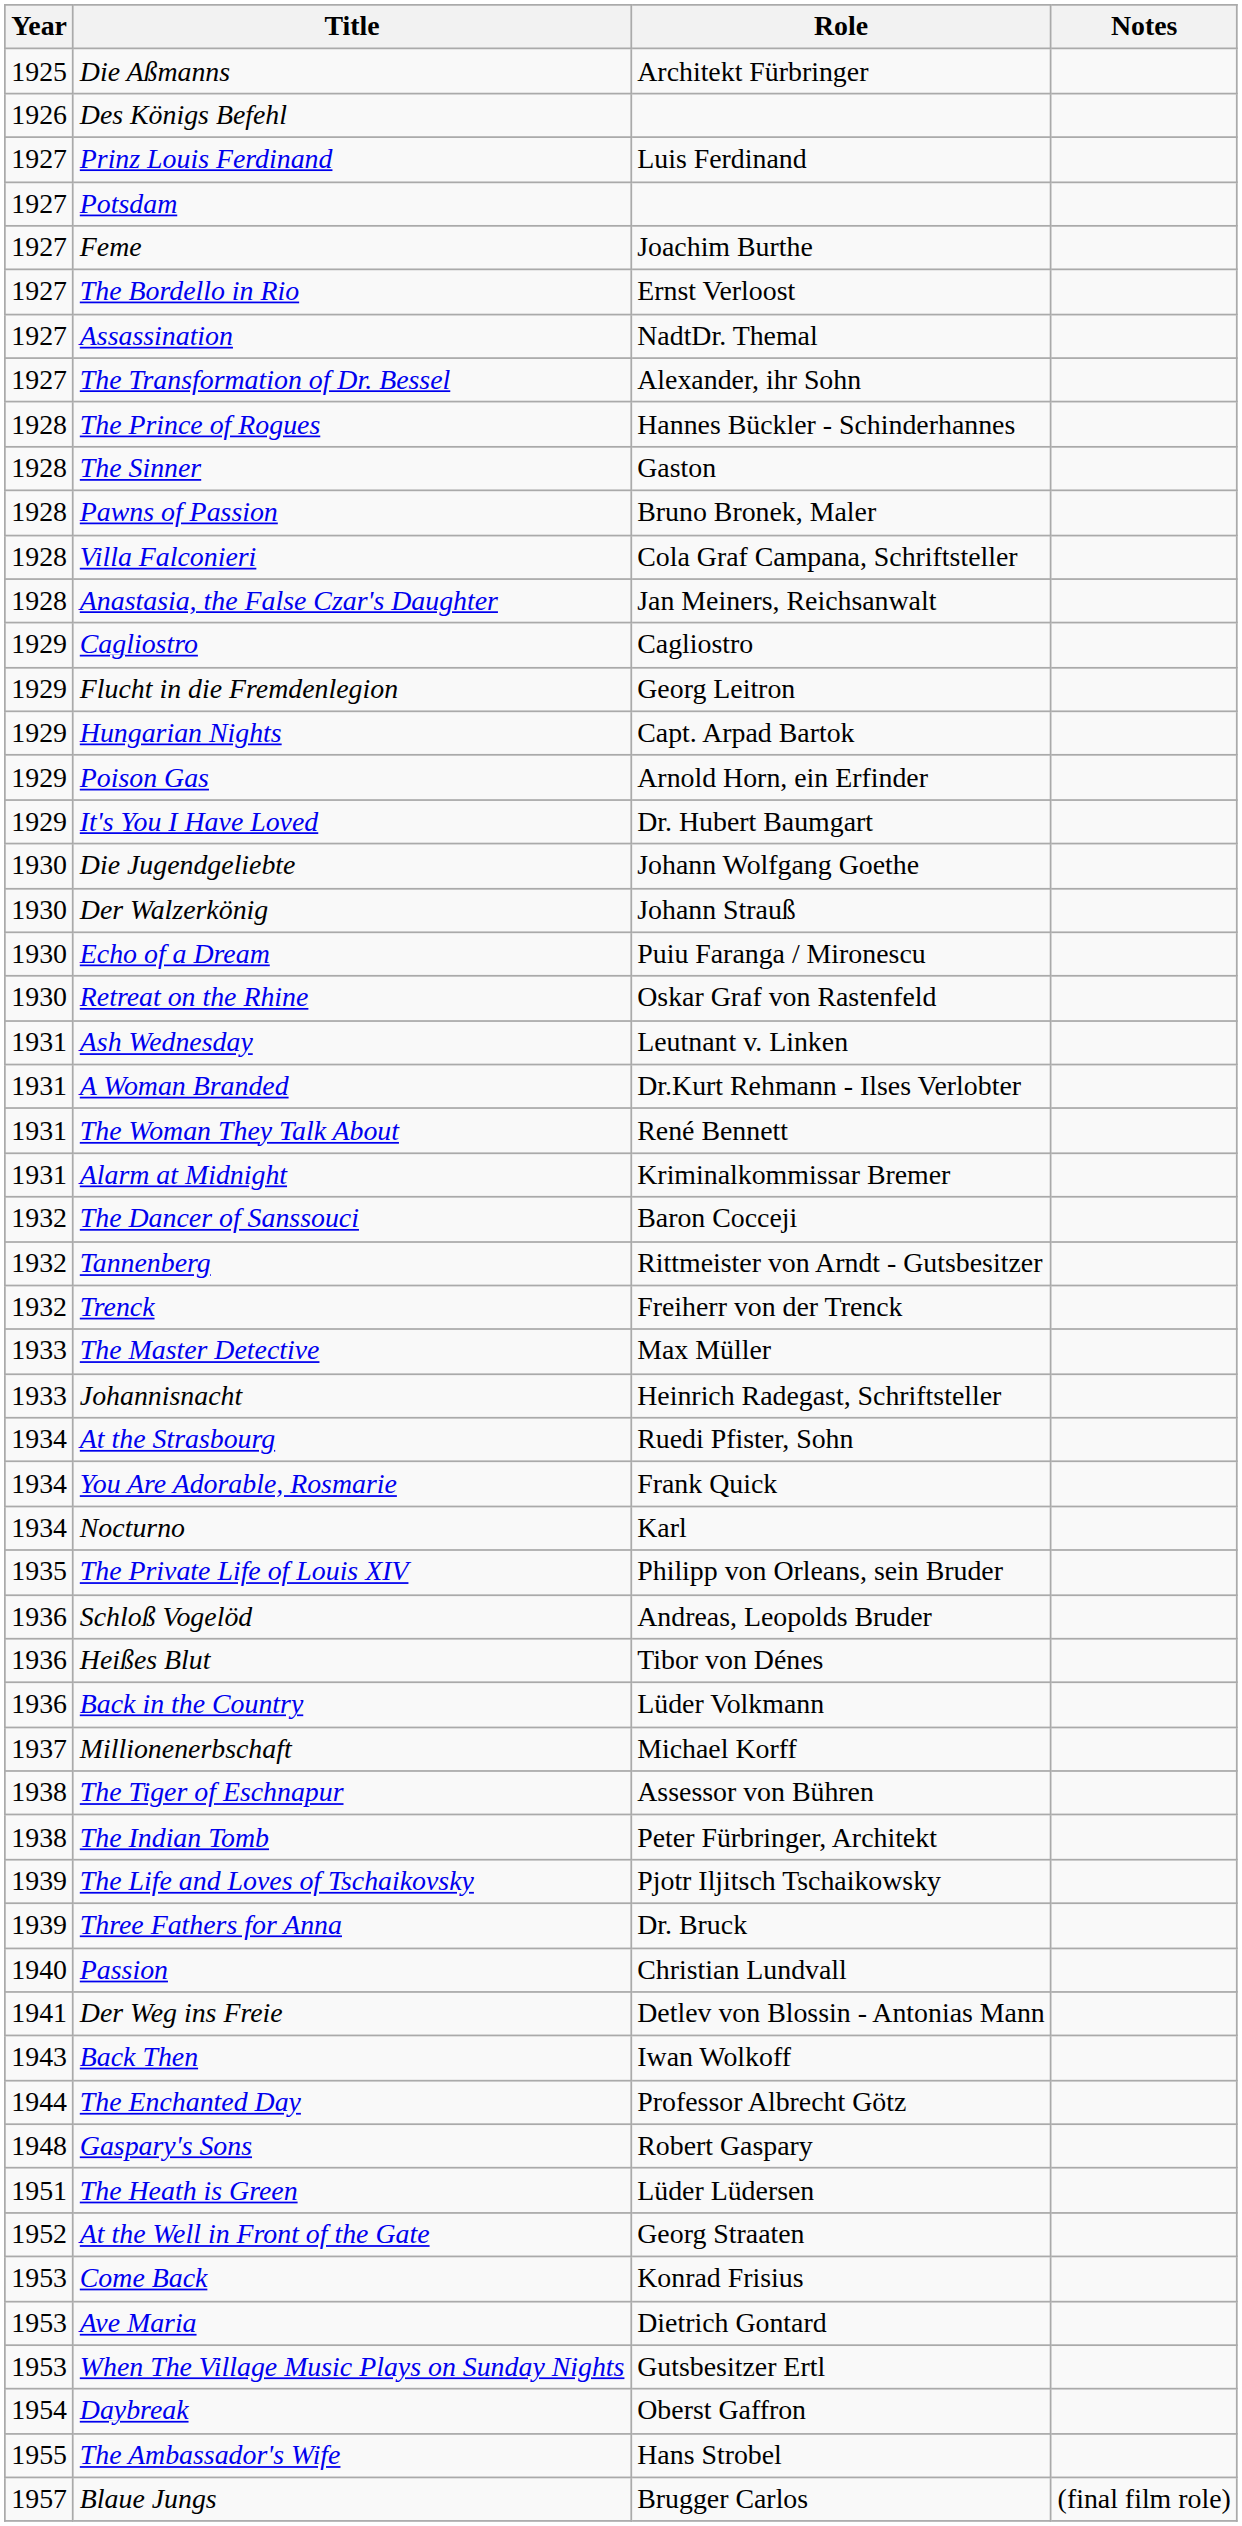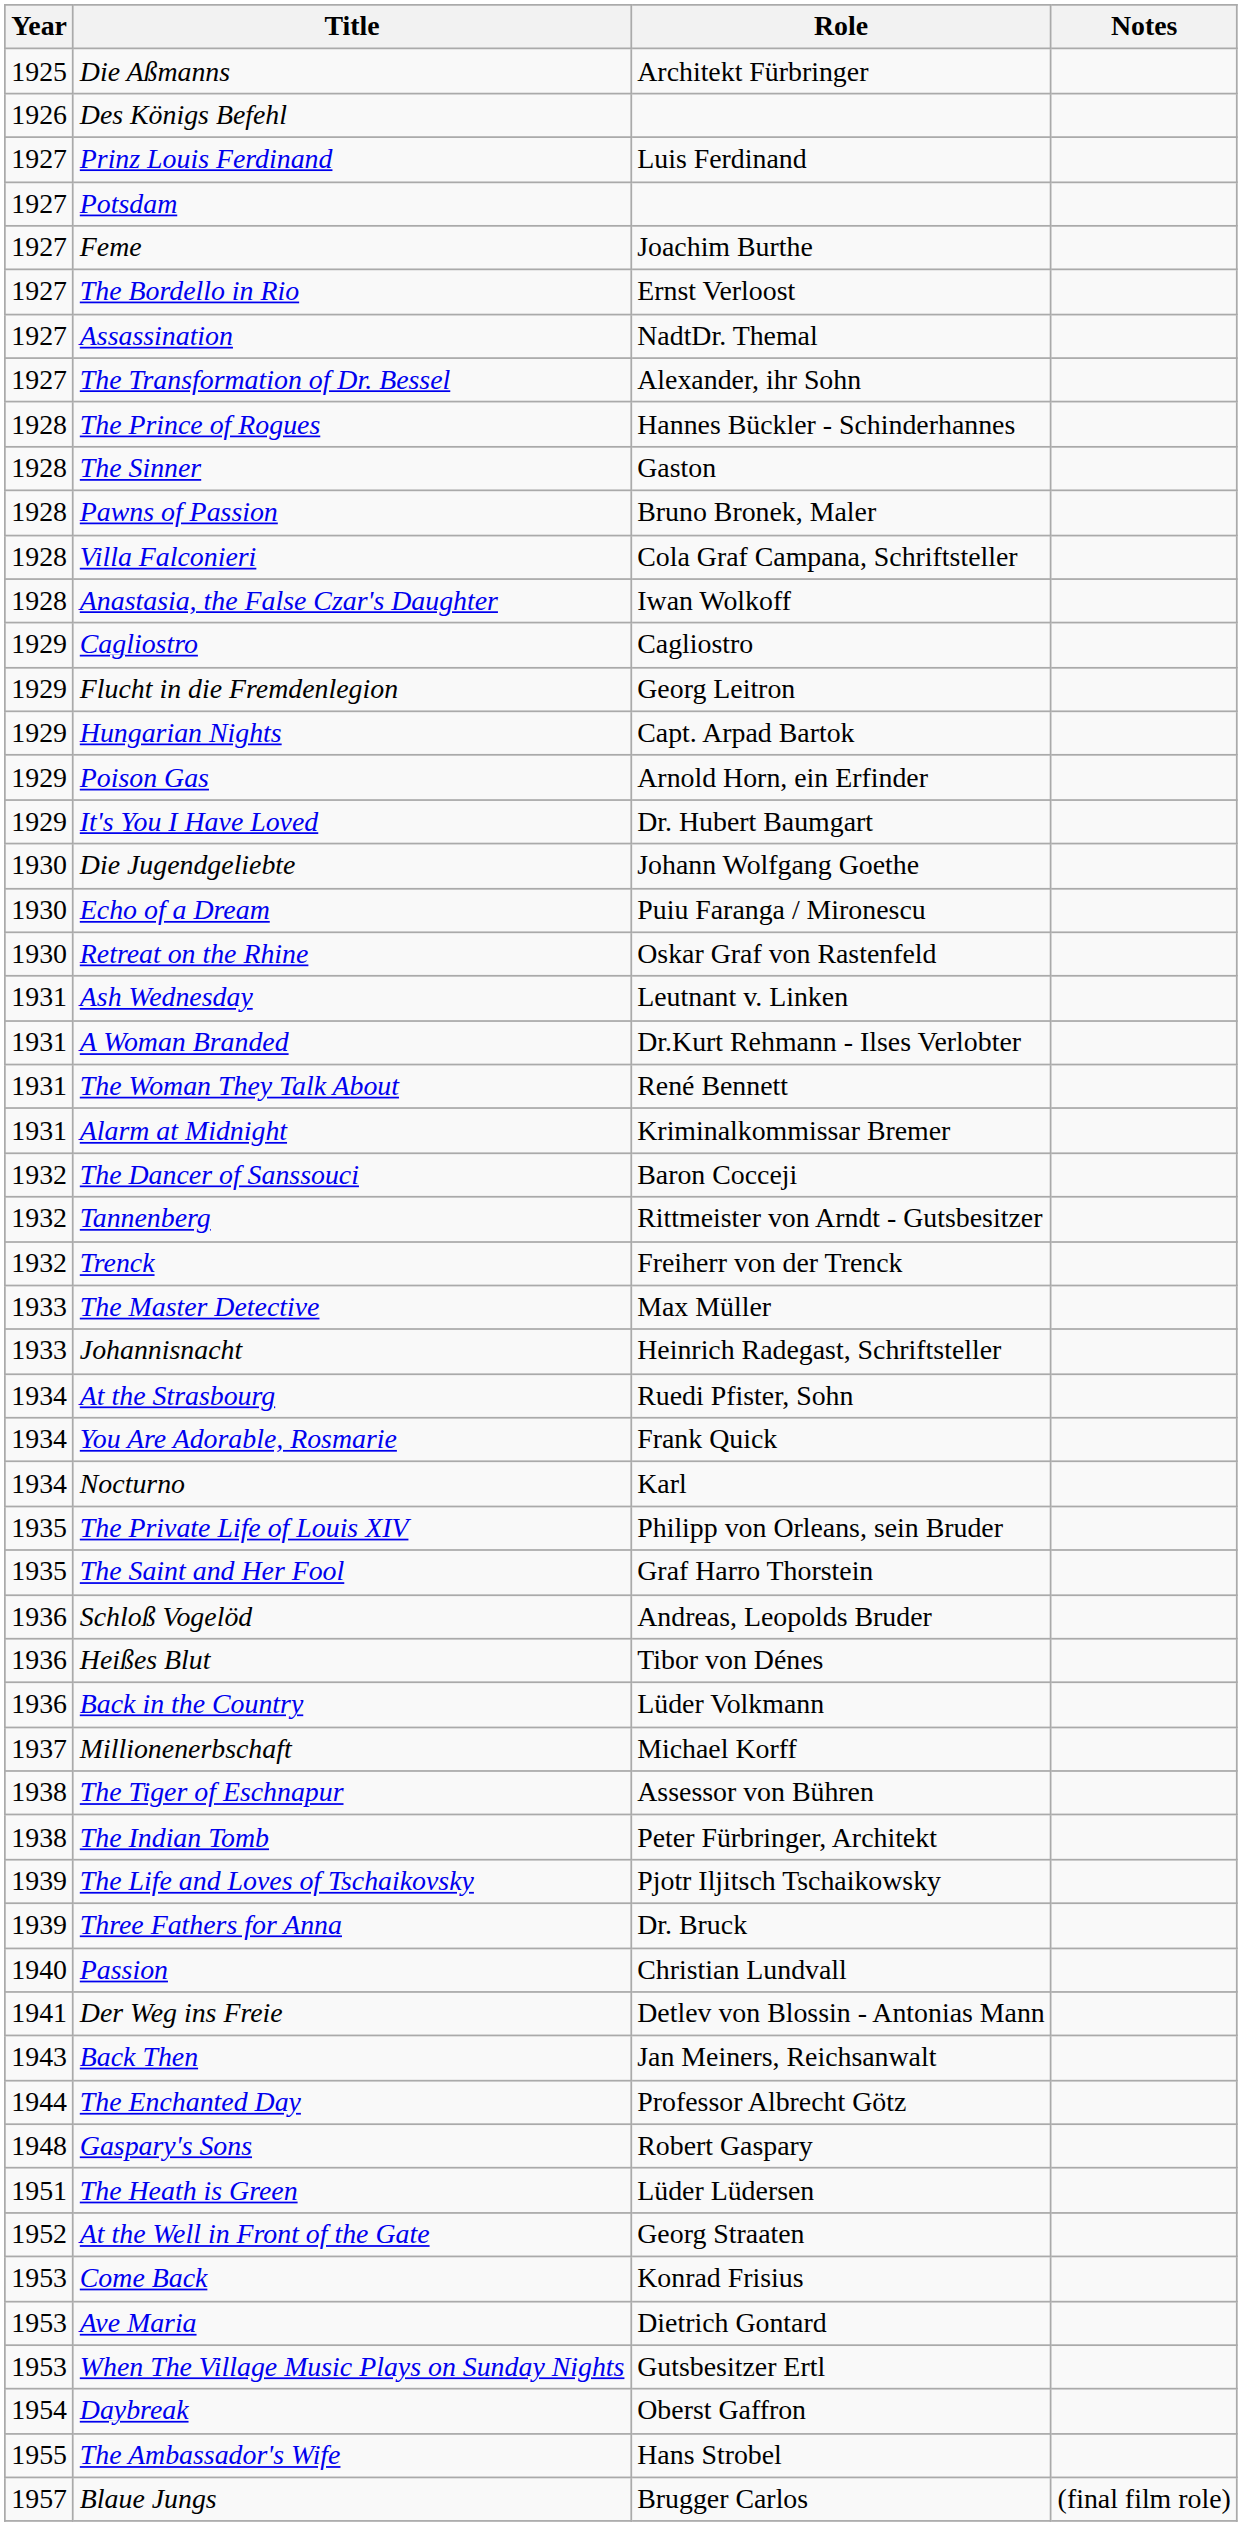Anastasia, the False Czar's Daughter | Role: Jan Meiners, Reichsanwalt -> Iwan Wolkoff
- row: 1930 | Der Walzerkönig | Johann Strauß
+ row: 1935 | The Saint and Her Fool | Graf Harro Thorstein
Back Then | Role: Iwan Wolkoff -> Jan Meiners, Reichsanwalt
